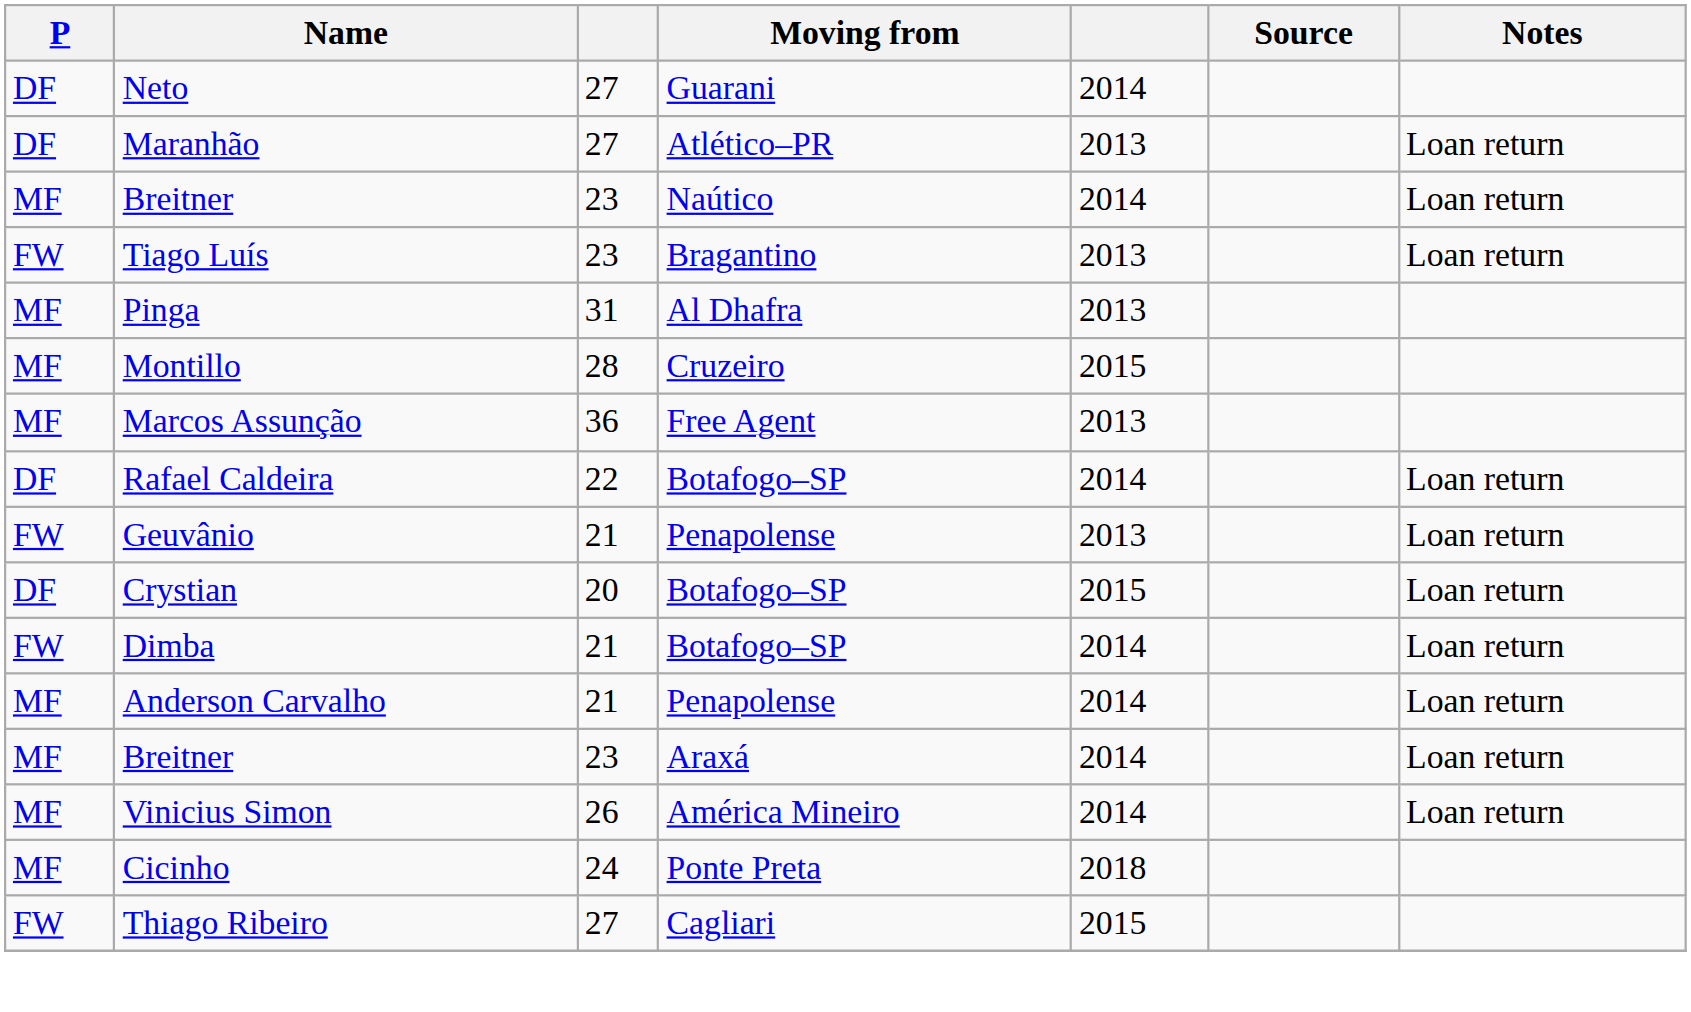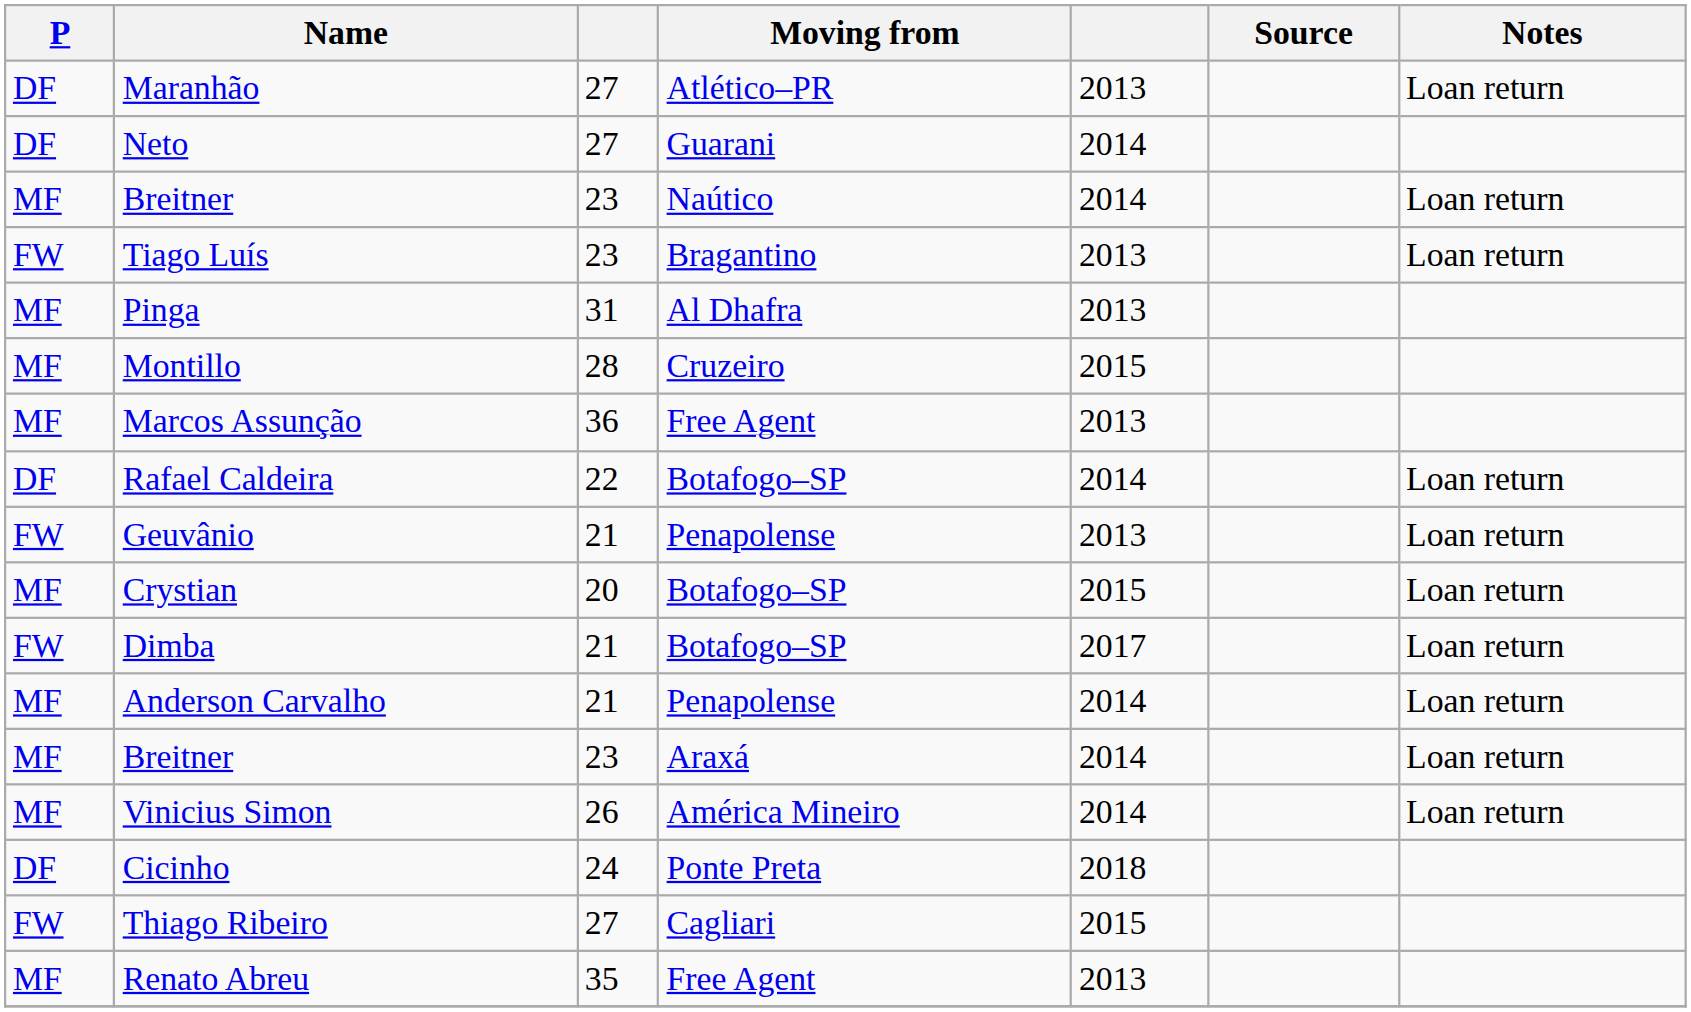rows swapped: Neto <-> Maranhão
Crystian | P: DF -> MF
Dimba | column 5: 2014 -> 2017
Cicinho | P: MF -> DF
+ row: MF | Renato Abreu | 35 | Free Agent | 2013
